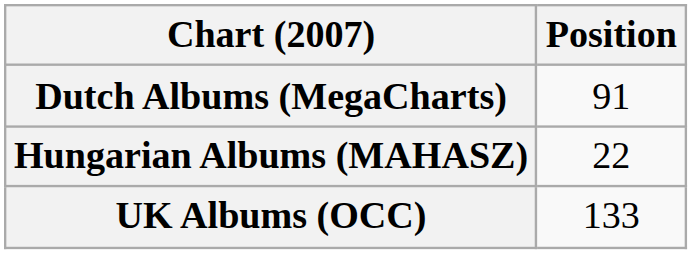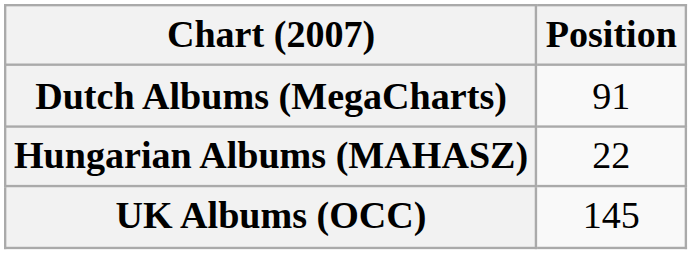UK Albums (OCC) | Position: 133 -> 145
